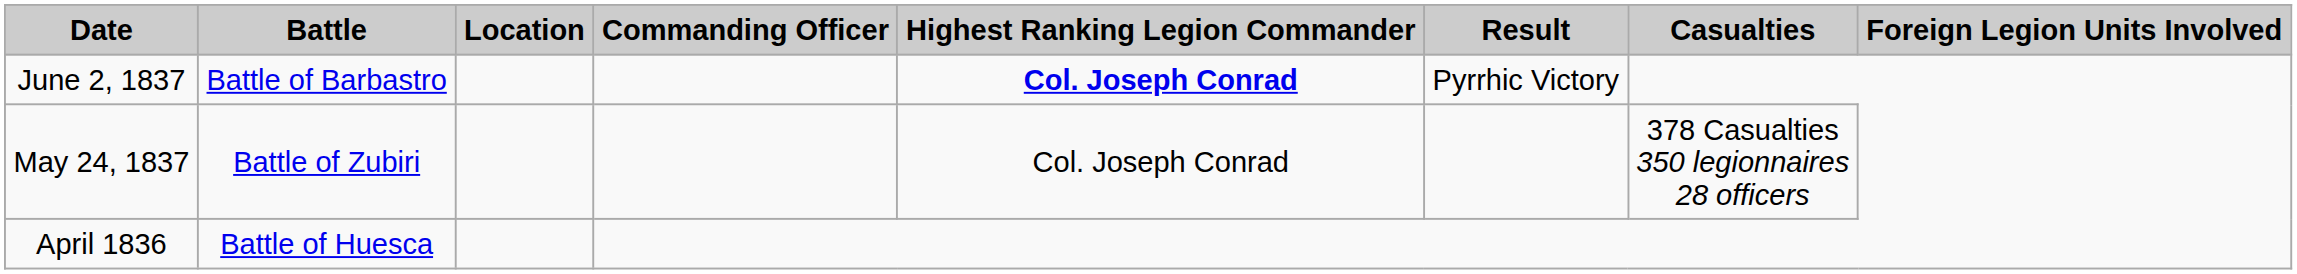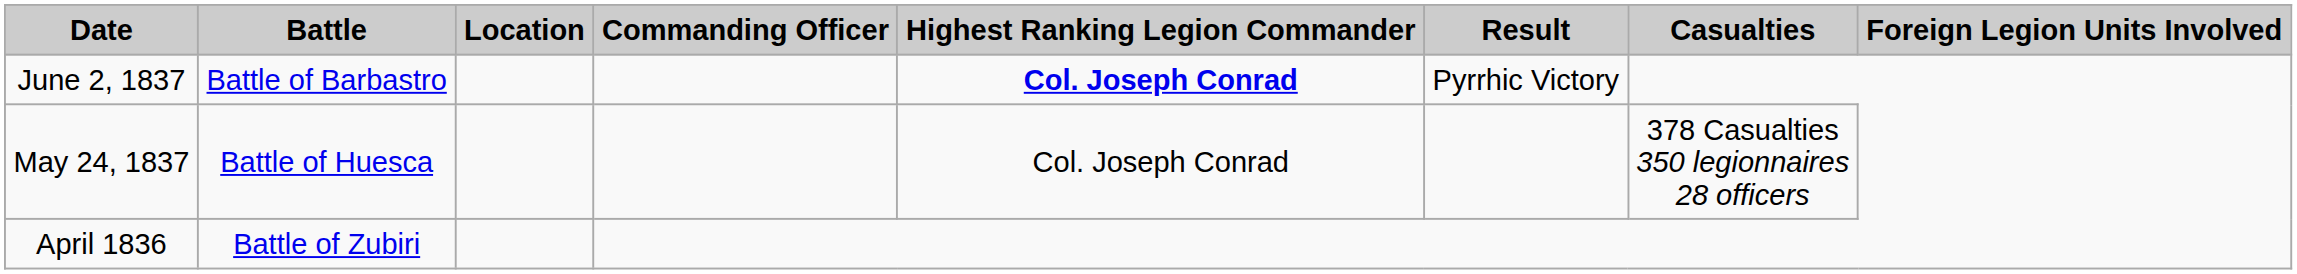May 24, 1837 | Battle: Battle of Zubiri -> Battle of Huesca
April 1836 | Battle: Battle of Huesca -> Battle of Zubiri
